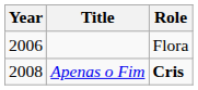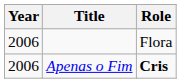Apenas o Fim | Year: 2008 -> 2006
